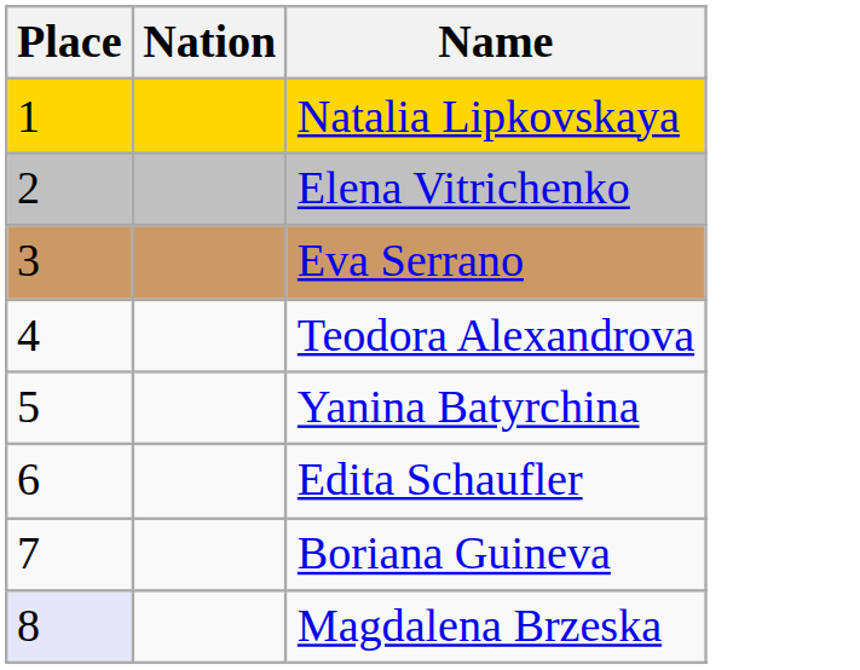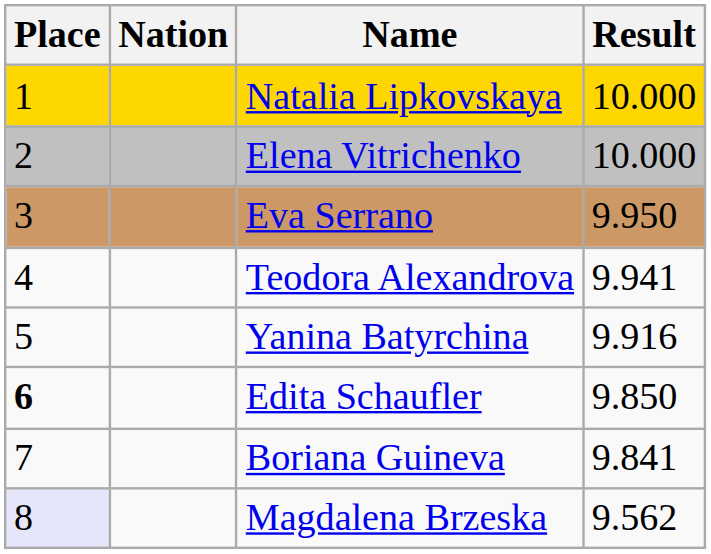+ column: Result | 10.000 | 10.000 | 9.950 | 9.941 | 9.916 | 9.850 | 9.841 | 9.562
Edita Schaufler | Place: normal -> bold
